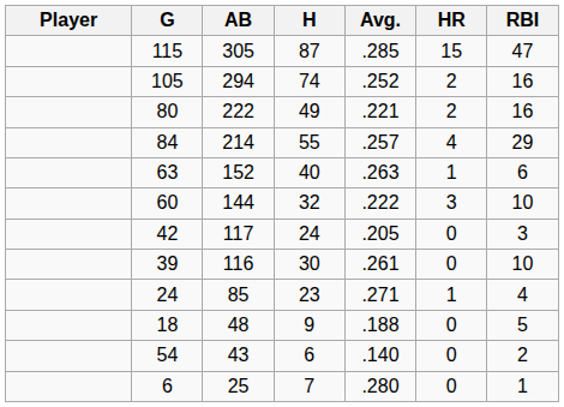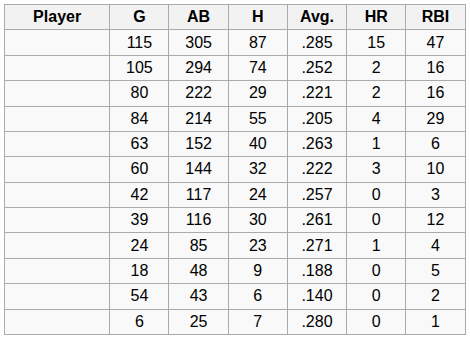80 | H: 49 -> 29
84 | Avg.: .257 -> .205
42 | Avg.: .205 -> .257
39 | RBI: 10 -> 12
